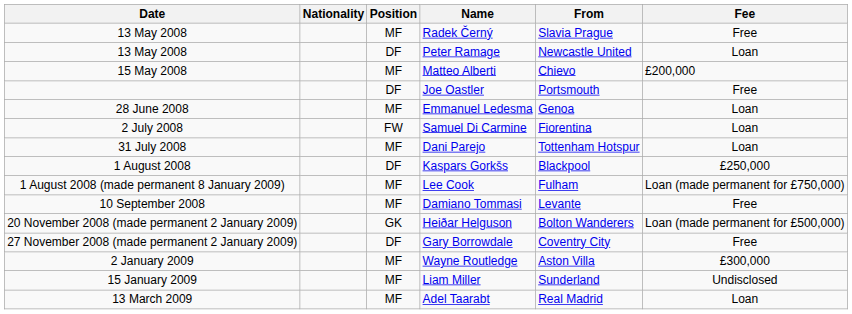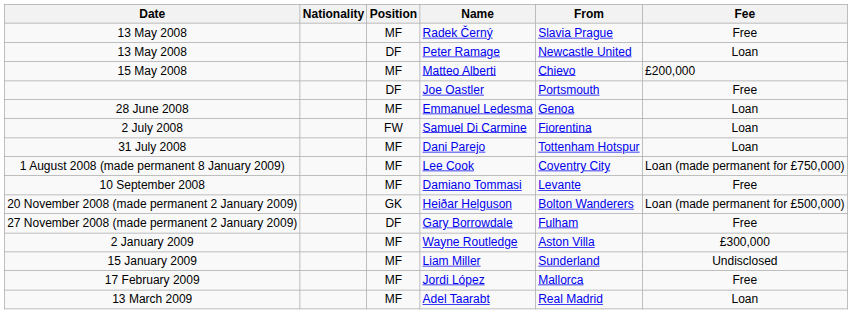- row: 1 August 2008 | DF | Kaspars Gorkšs | Blackpool | £250,000
Lee Cook | From: Fulham -> Coventry City
Gary Borrowdale | From: Coventry City -> Fulham
+ row: 17 February 2009 | MF | Jordi López | Mallorca | Free
